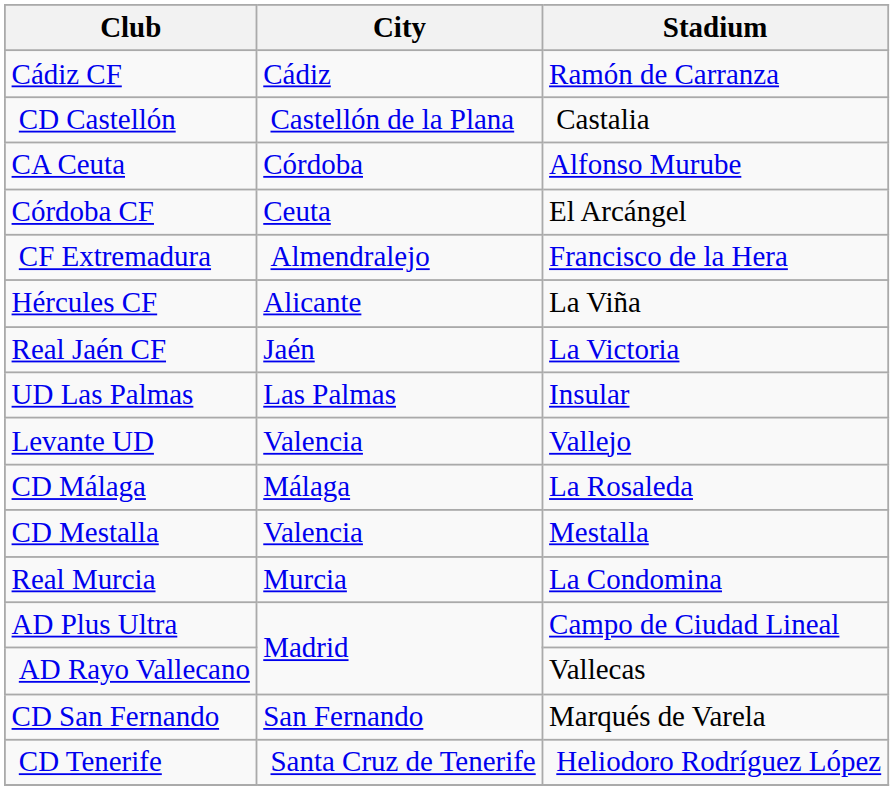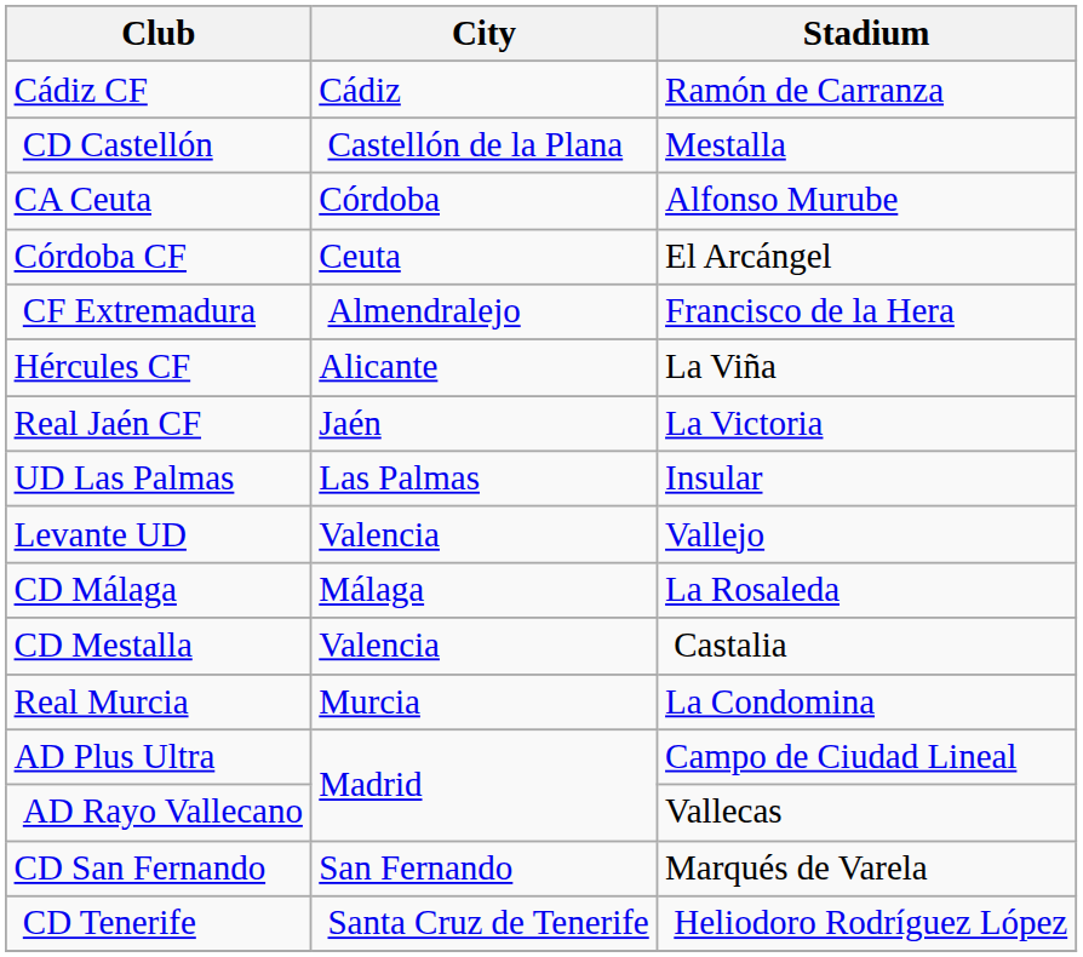CD Castellón | Stadium: Castalia -> Mestalla
CD Mestalla | Stadium: Mestalla -> Castalia
